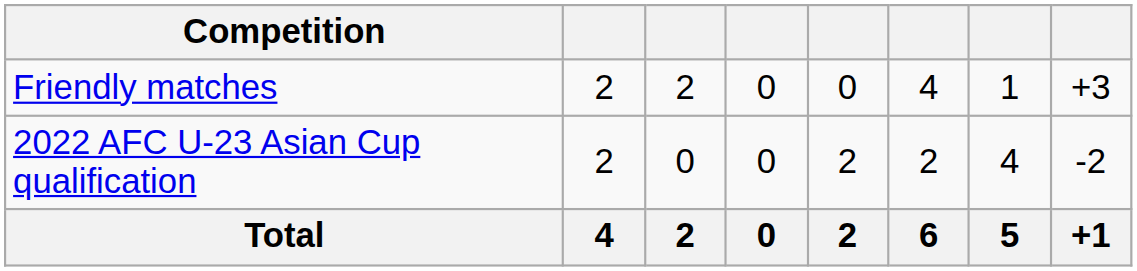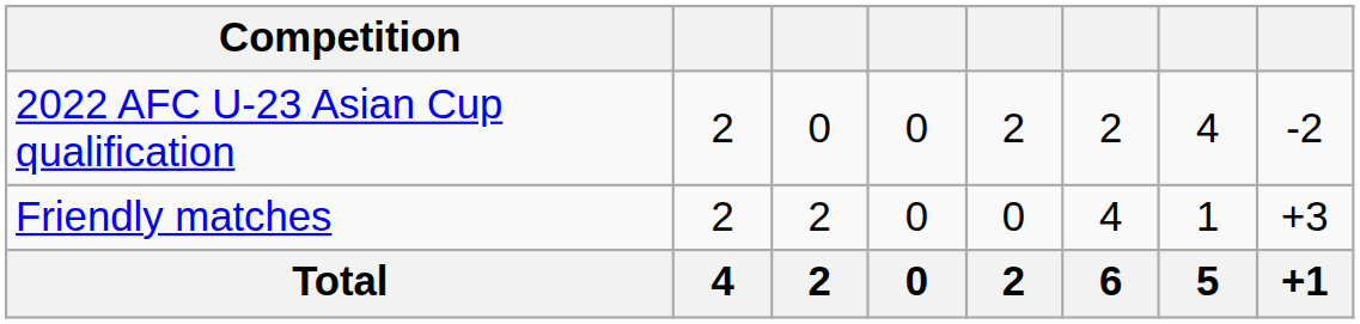rows swapped: Friendly matches <-> 2022 AFC U-23 Asian Cup qualification
